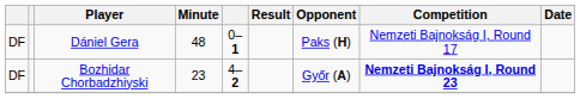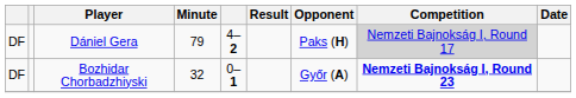Dániel Gera | Minute: 48 -> 79
Dániel Gera | column 5: 0–1 -> 4–2
Dániel Gera | Competition: no background -> lightgrey background
Bozhidar Chorbadzhiyski | Minute: 23 -> 32
Bozhidar Chorbadzhiyski | column 5: 4–2 -> 0–1
